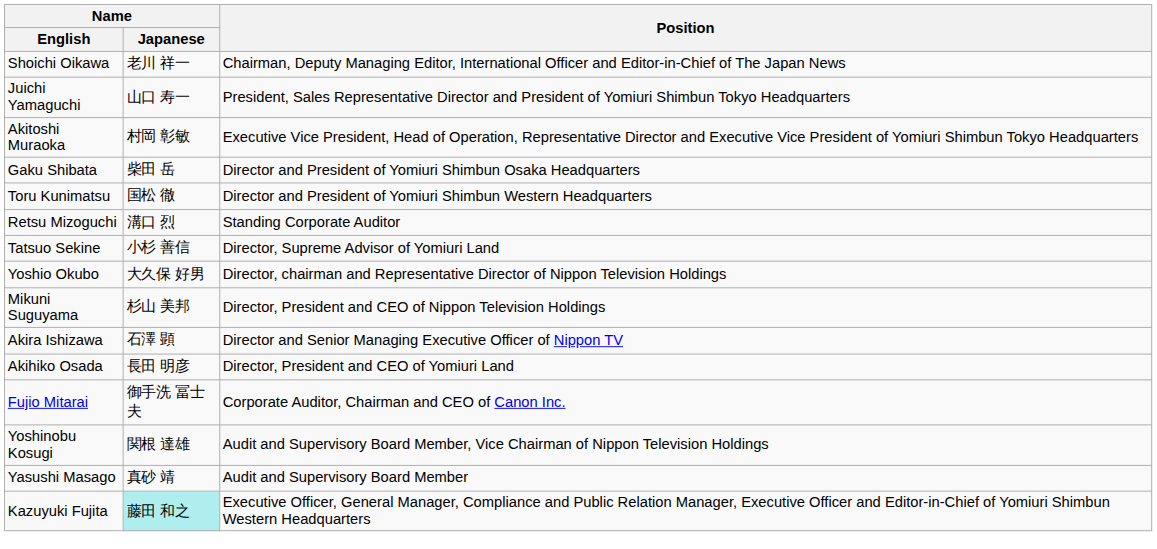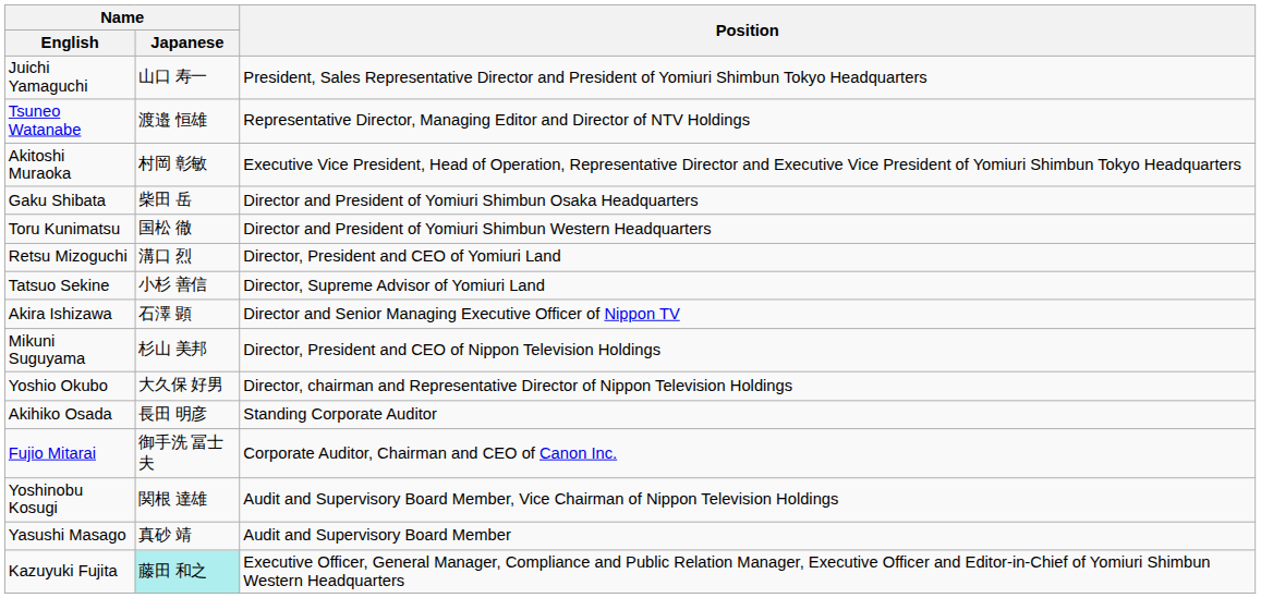- row: Shoichi Oikawa | 老川 祥一 | Chairman, Deputy Managing Editor, International Officer and Editor-in-Chief of The Japan News
+ row: Tsuneo Watanabe | 渡邉 恒雄 | Representative Director, Managing Editor and Director of NTV Holdings
Retsu Mizoguchi | Position: Standing Corporate Auditor -> Director, President and CEO of Yomiuri Land
rows swapped: Yoshio Okubo <-> Akira Ishizawa
Akihiko Osada | Position: Director, President and CEO of Yomiuri Land -> Standing Corporate Auditor
